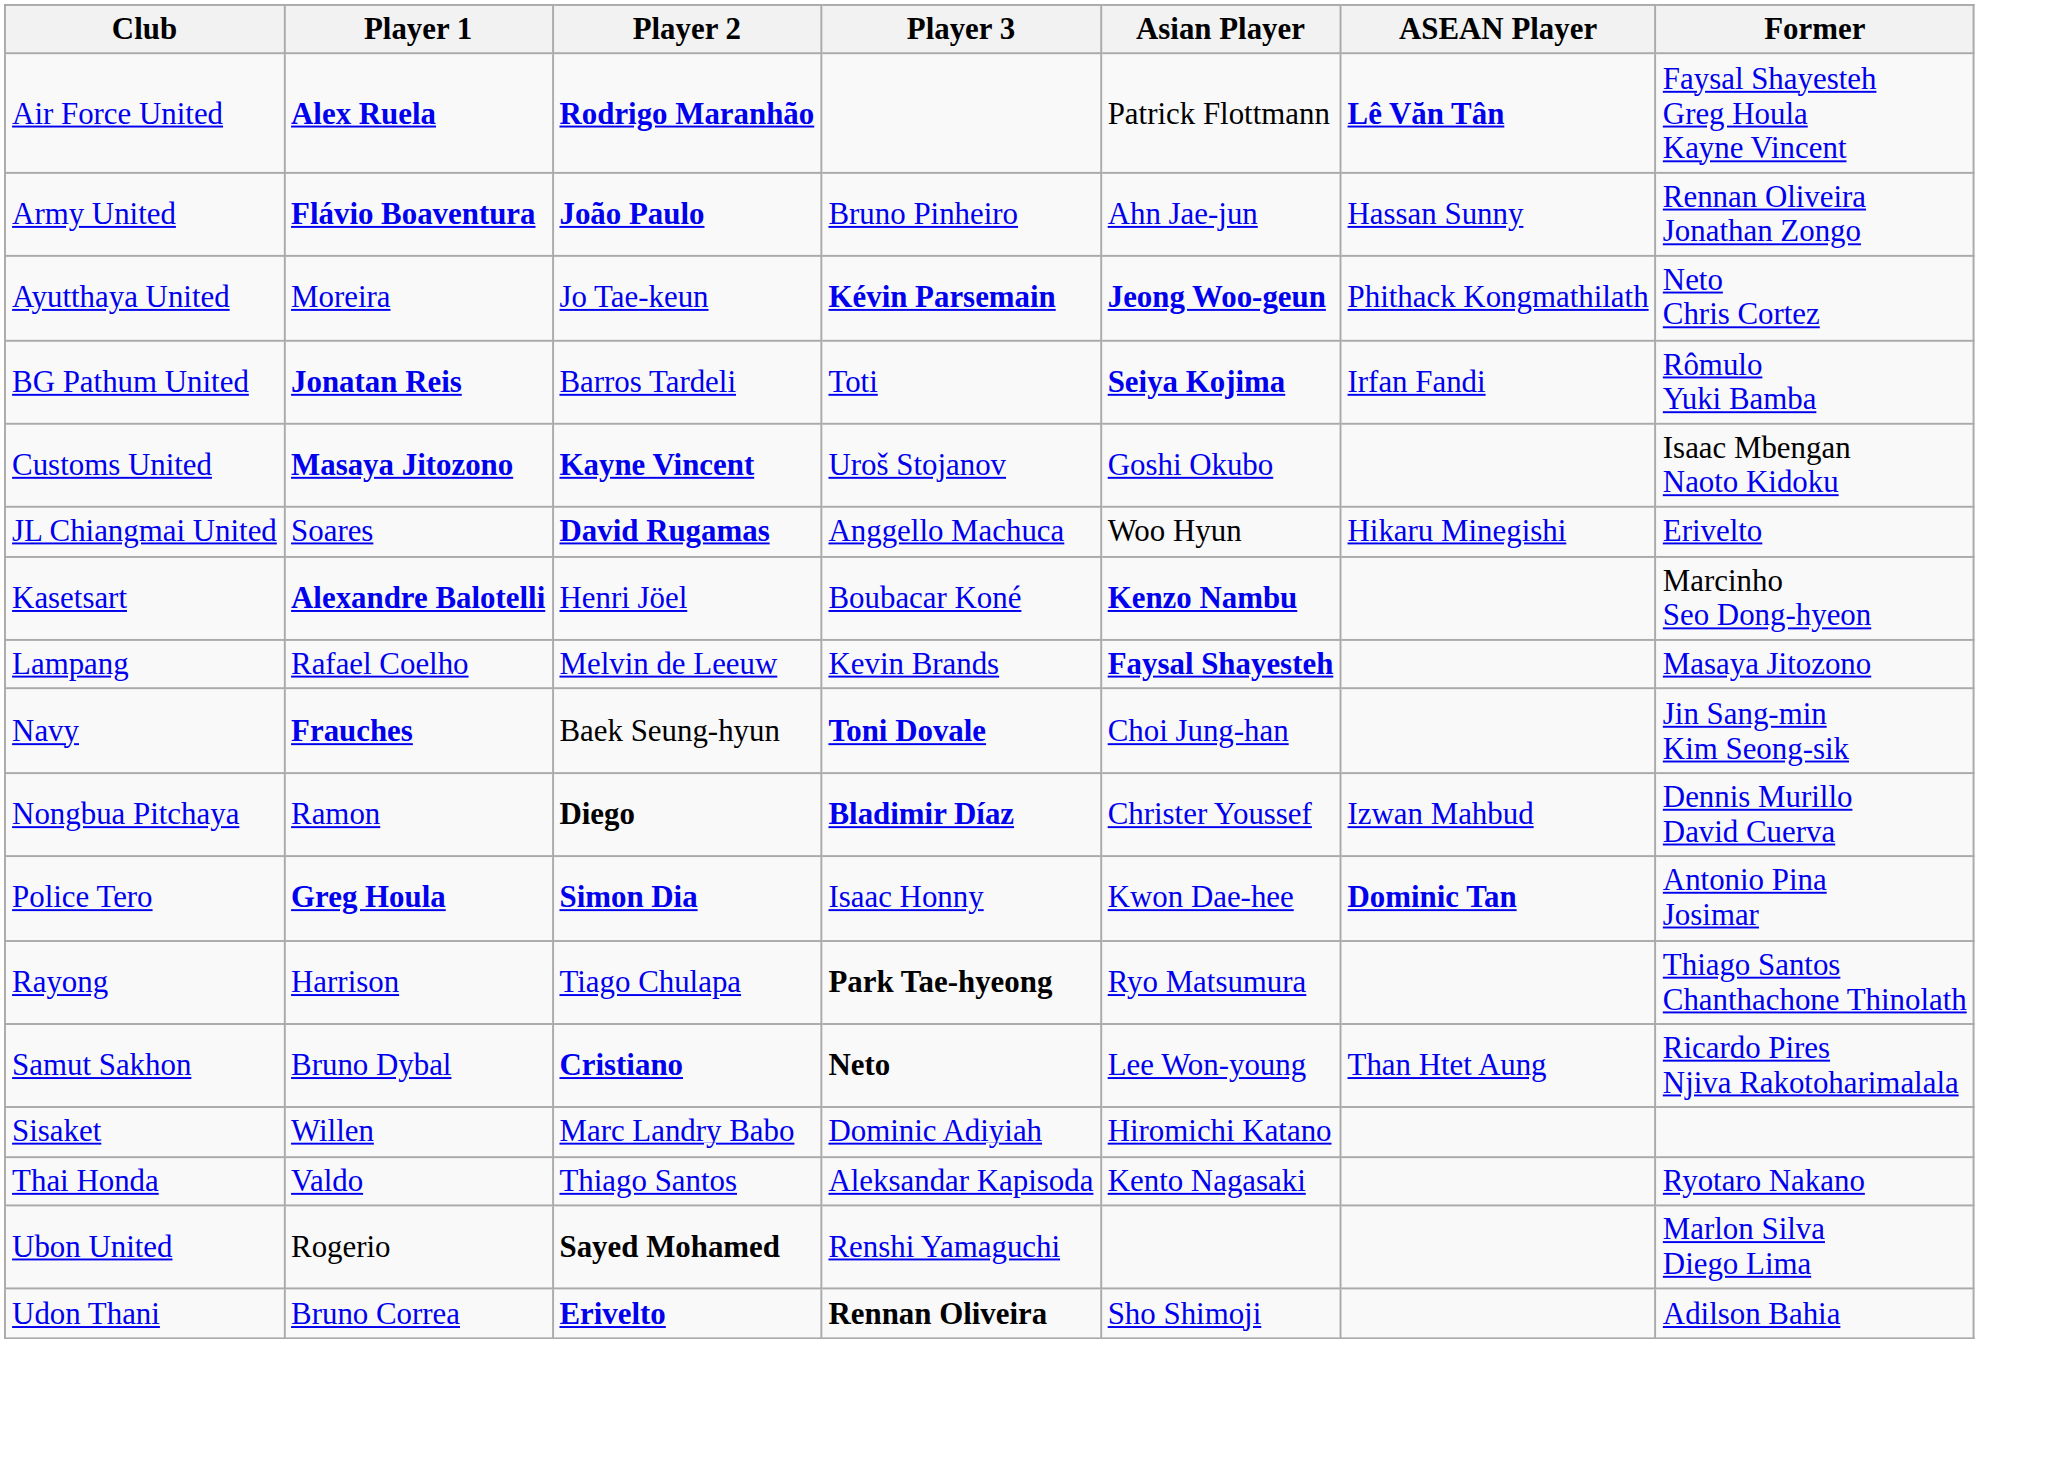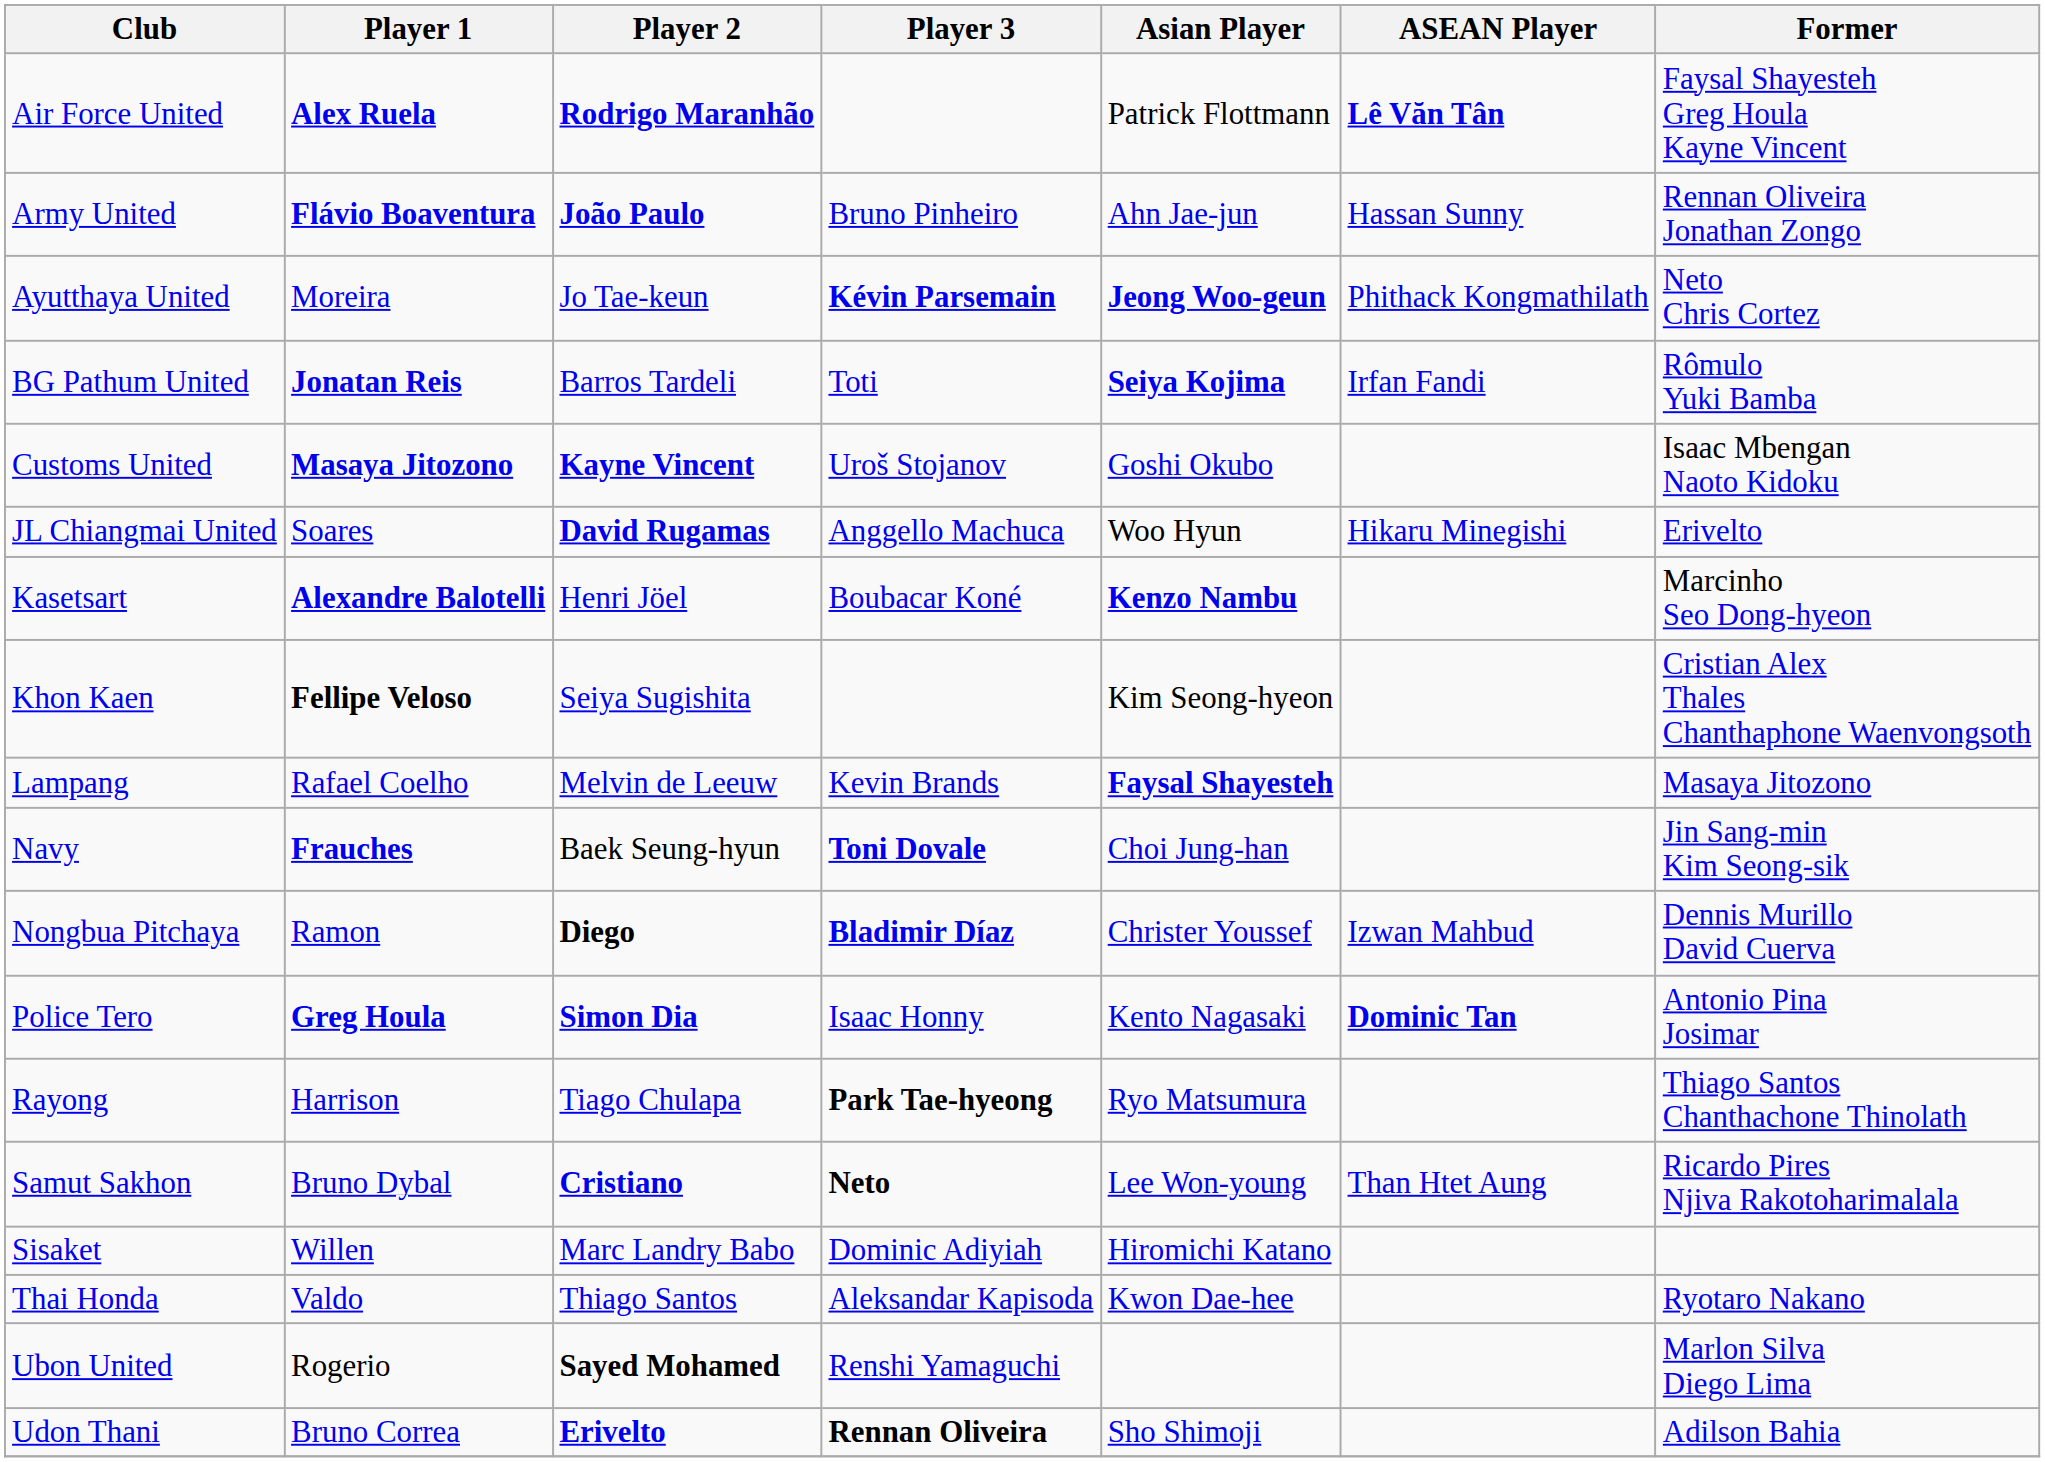+ row: Khon Kaen | Fellipe Veloso | Seiya Sugishita | Kim Seong-hyeon | Cristian Alex Thales Chanthaphone Waenvongsoth
Police Tero | Asian Player: Kwon Dae-hee -> Kento Nagasaki
Thai Honda | Asian Player: Kento Nagasaki -> Kwon Dae-hee
